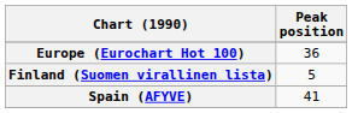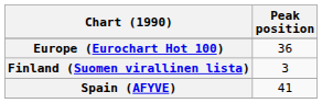Finland (Suomen virallinen lista) | Peak position: 5 -> 3
